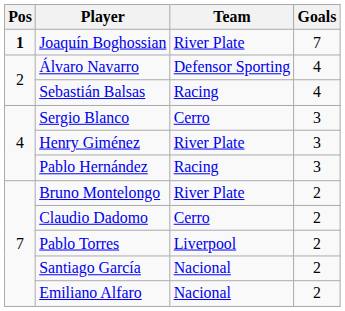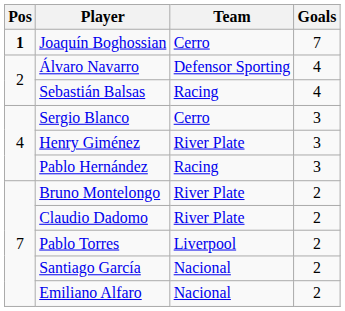Joaquín Boghossian | Team: River Plate -> Cerro
Claudio Dadomo | Team: Cerro -> River Plate
